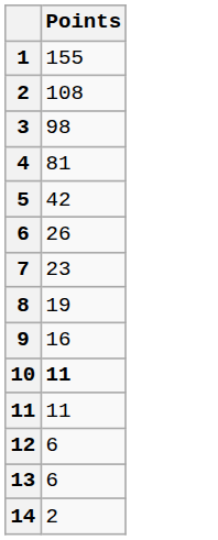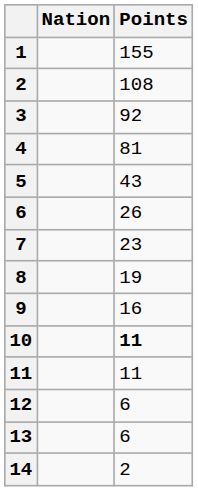+ column: Nation
3 | Points: 98 -> 92
5 | Points: 42 -> 43
